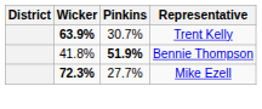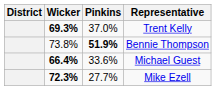Trent Kelly | Wicker: 63.9% -> 69.3%
Trent Kelly | Pinkins: 30.7% -> 37.0%
Bennie Thompson | Wicker: 41.8% -> 73.8%
+ row: 66.4% | 33.6% | Michael Guest
